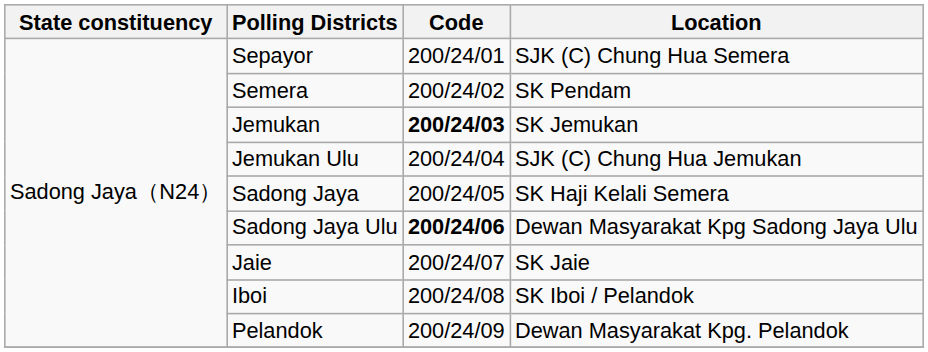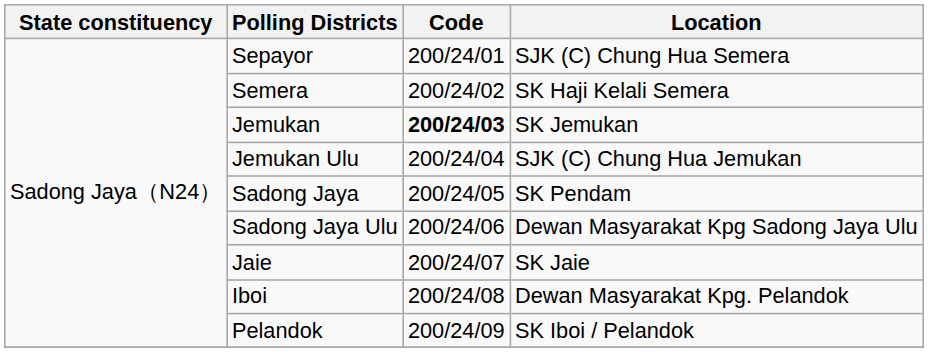Semera | Location: SK Pendam -> SK Haji Kelali Semera
Sadong Jaya | Location: SK Haji Kelali Semera -> SK Pendam
Sadong Jaya Ulu | Code: bold -> normal
Iboi | Location: SK Iboi / Pelandok -> Dewan Masyarakat Kpg. Pelandok
Pelandok | Location: Dewan Masyarakat Kpg. Pelandok -> SK Iboi / Pelandok
